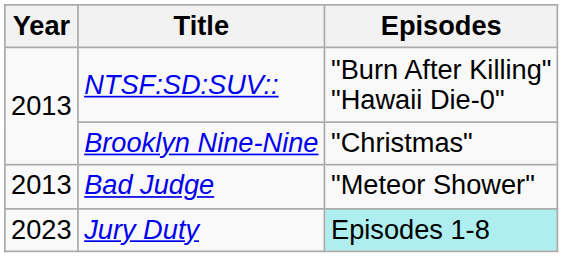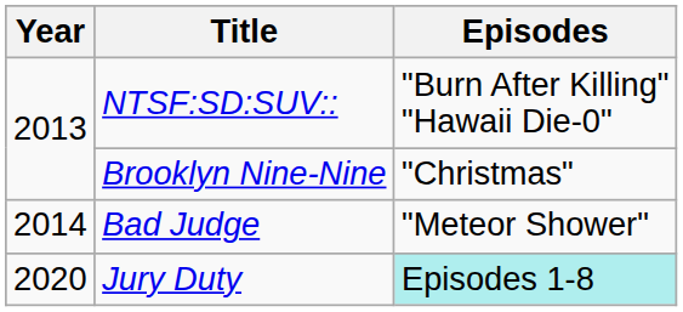Bad Judge | Year: 2013 -> 2014
Jury Duty | Year: 2023 -> 2020
